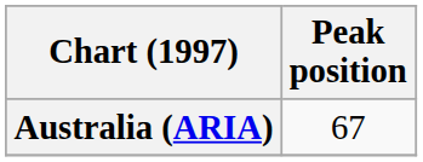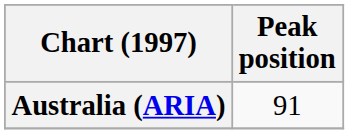Australia (ARIA) | Peak position: 67 -> 91
